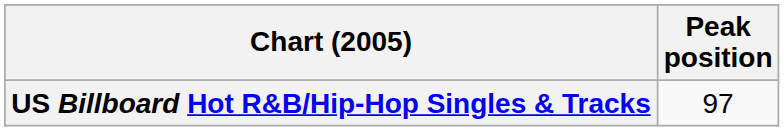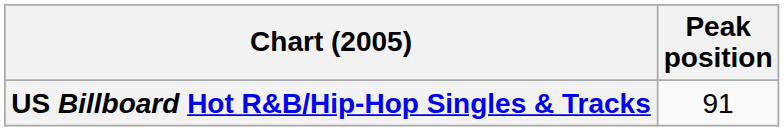US Billboard Hot R&B/Hip-Hop Singles & Tracks | Peak position: 97 -> 91
